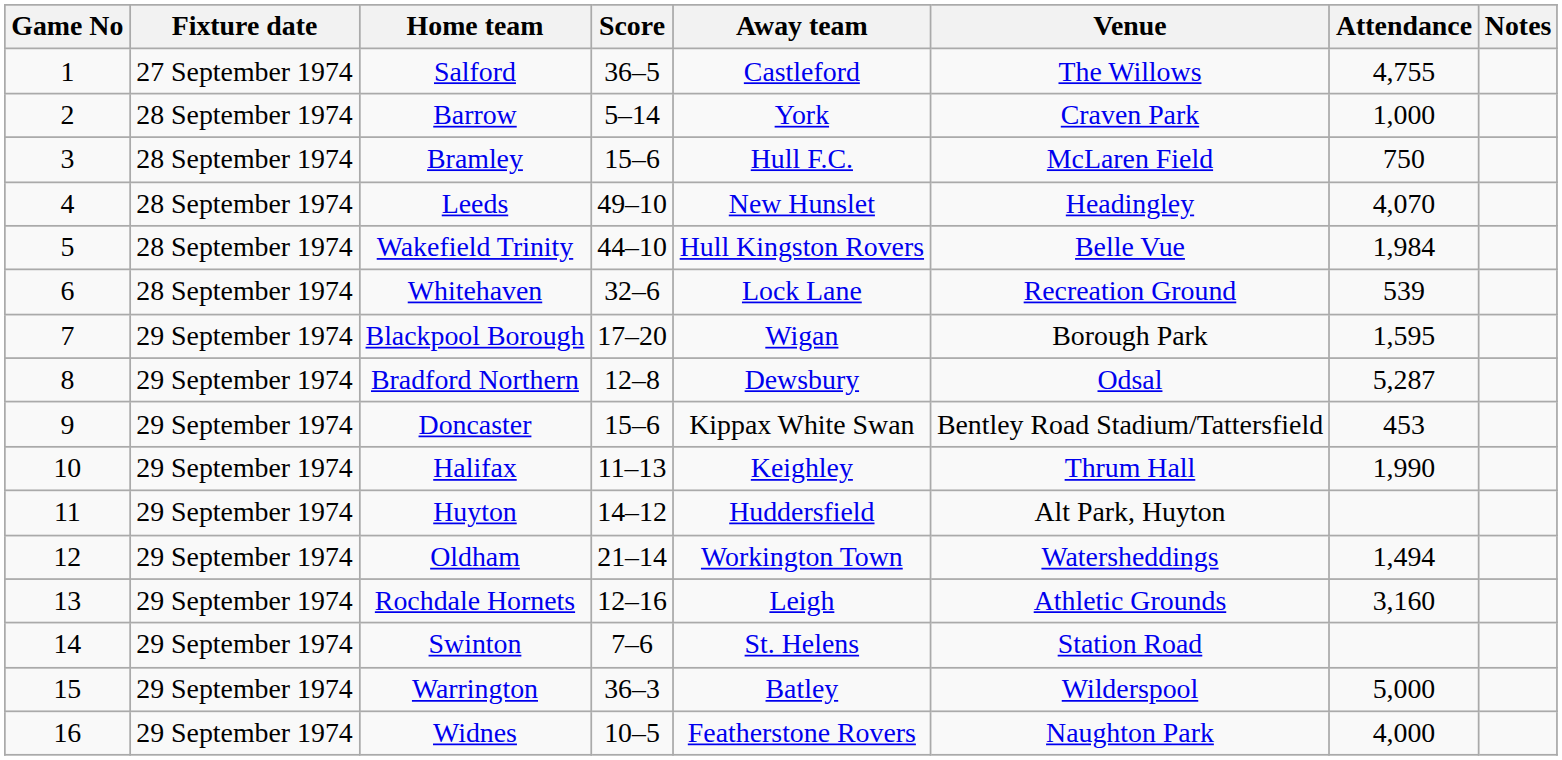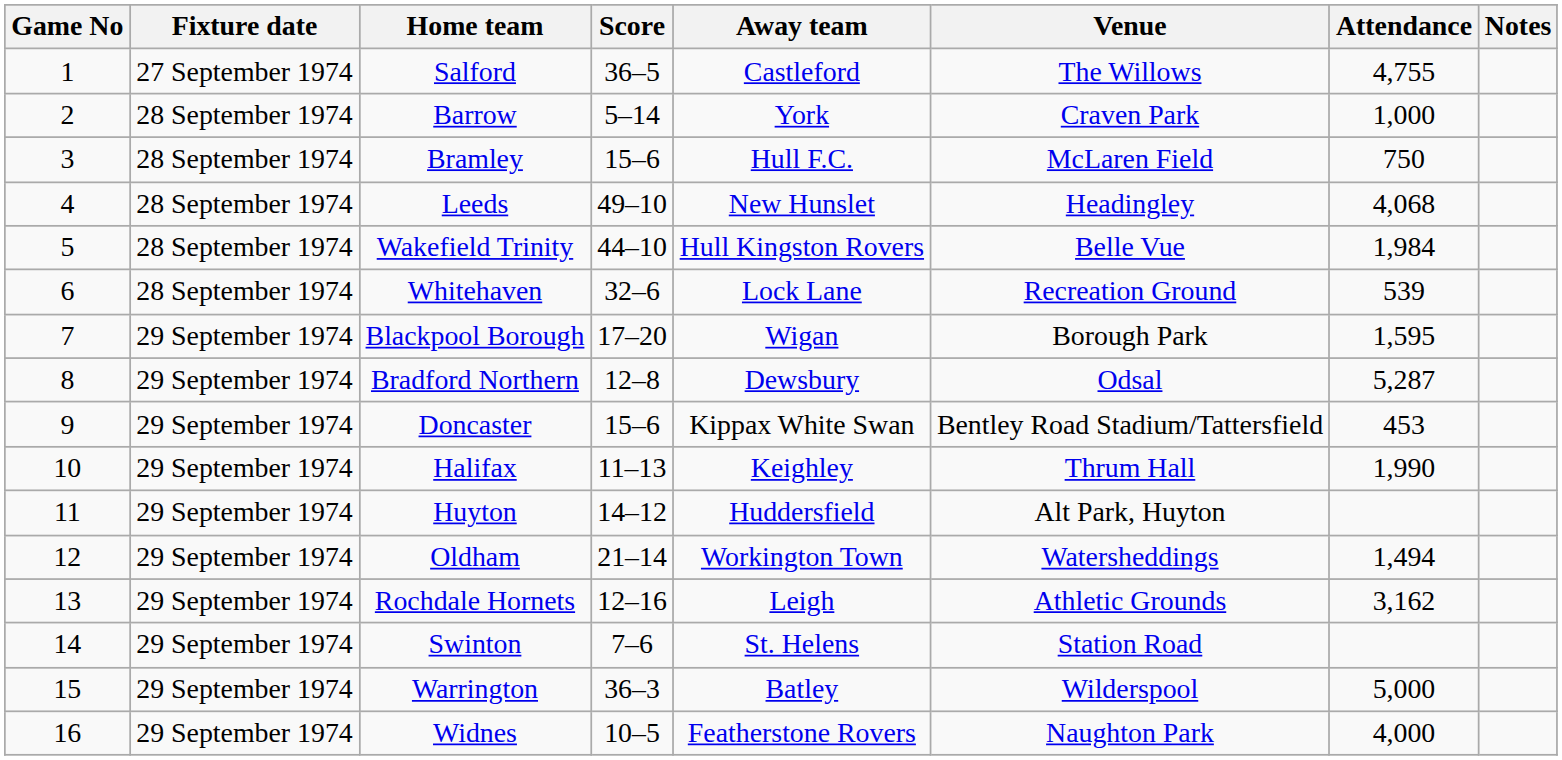Leeds | Attendance: 4,070 -> 4,068
Rochdale Hornets | Attendance: 3,160 -> 3,162
